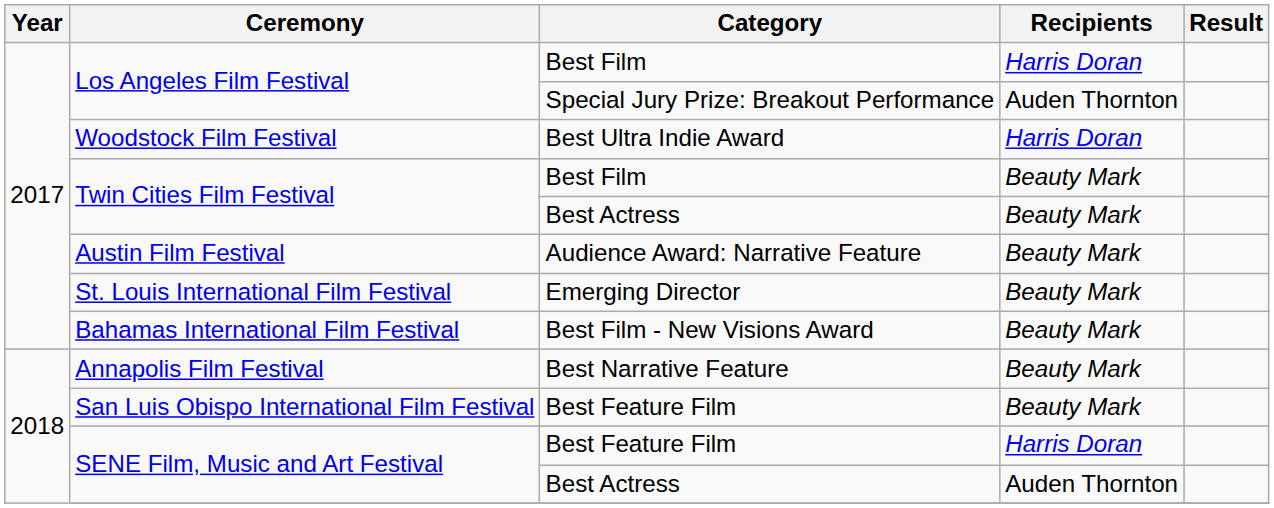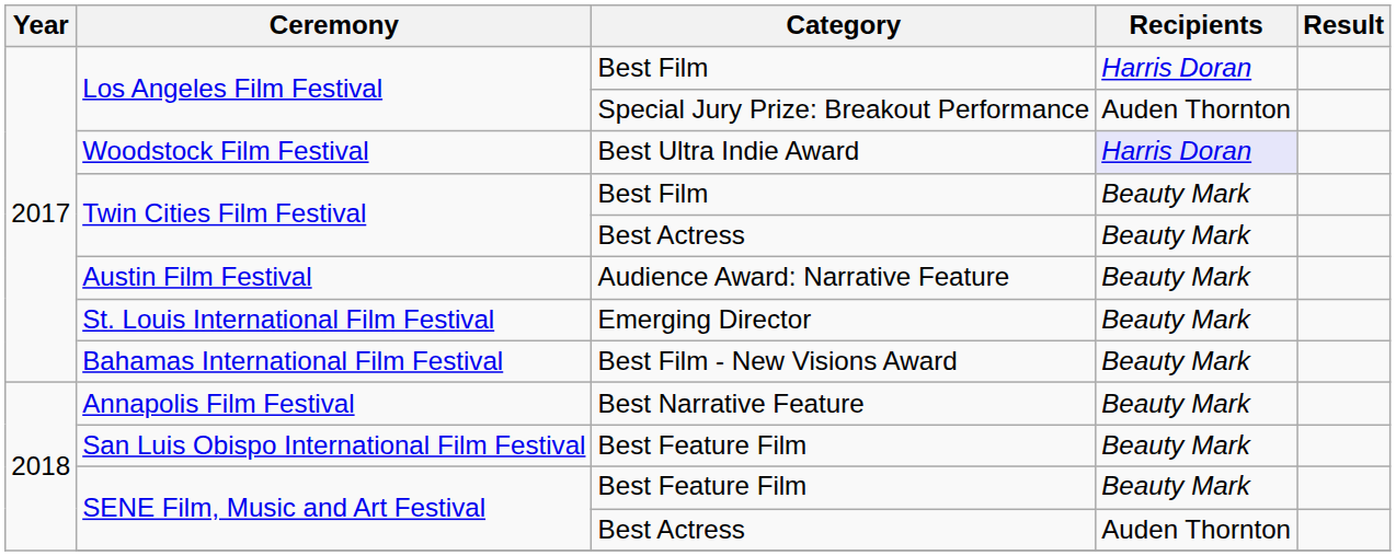Woodstock Film Festival | Recipients: no background -> lavender background
SENE Film, Music and Art Festival / Best Feature Film | Recipients: Harris Doran -> Beauty Mark
